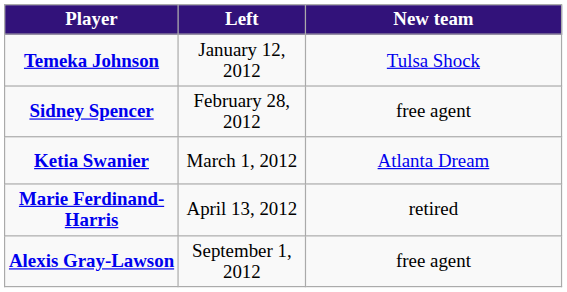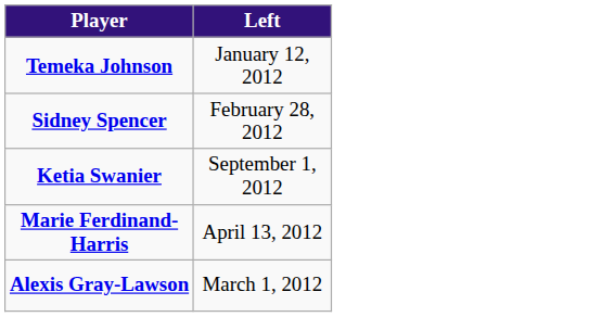- column: New team | Tulsa Shock | free agent | Atlanta Dream | retired | free agent
Ketia Swanier | Left: March 1, 2012 -> September 1, 2012
Alexis Gray-Lawson | Left: September 1, 2012 -> March 1, 2012
